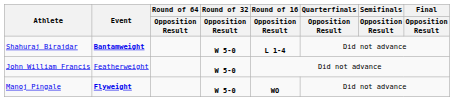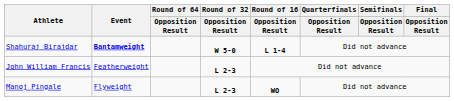John William Francis | Round of 32 / Opposition Result: W 5-0 -> L 2-3
Manoj Pingale | Event: bold -> normal
Manoj Pingale | Round of 32 / Opposition Result: W 5-0 -> L 2-3
